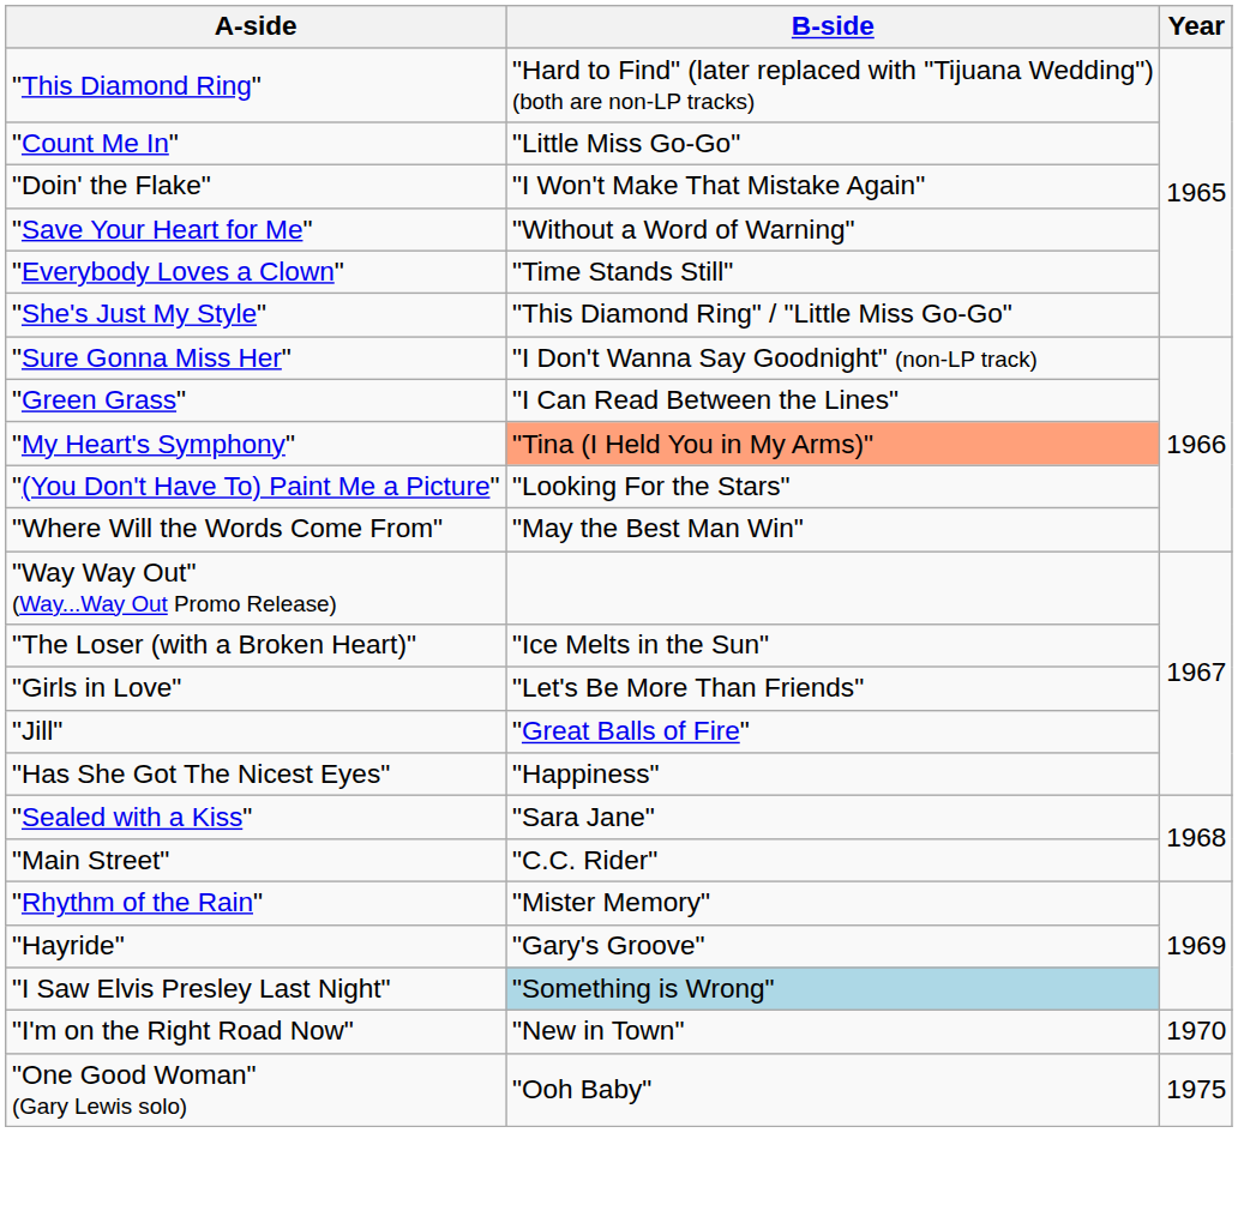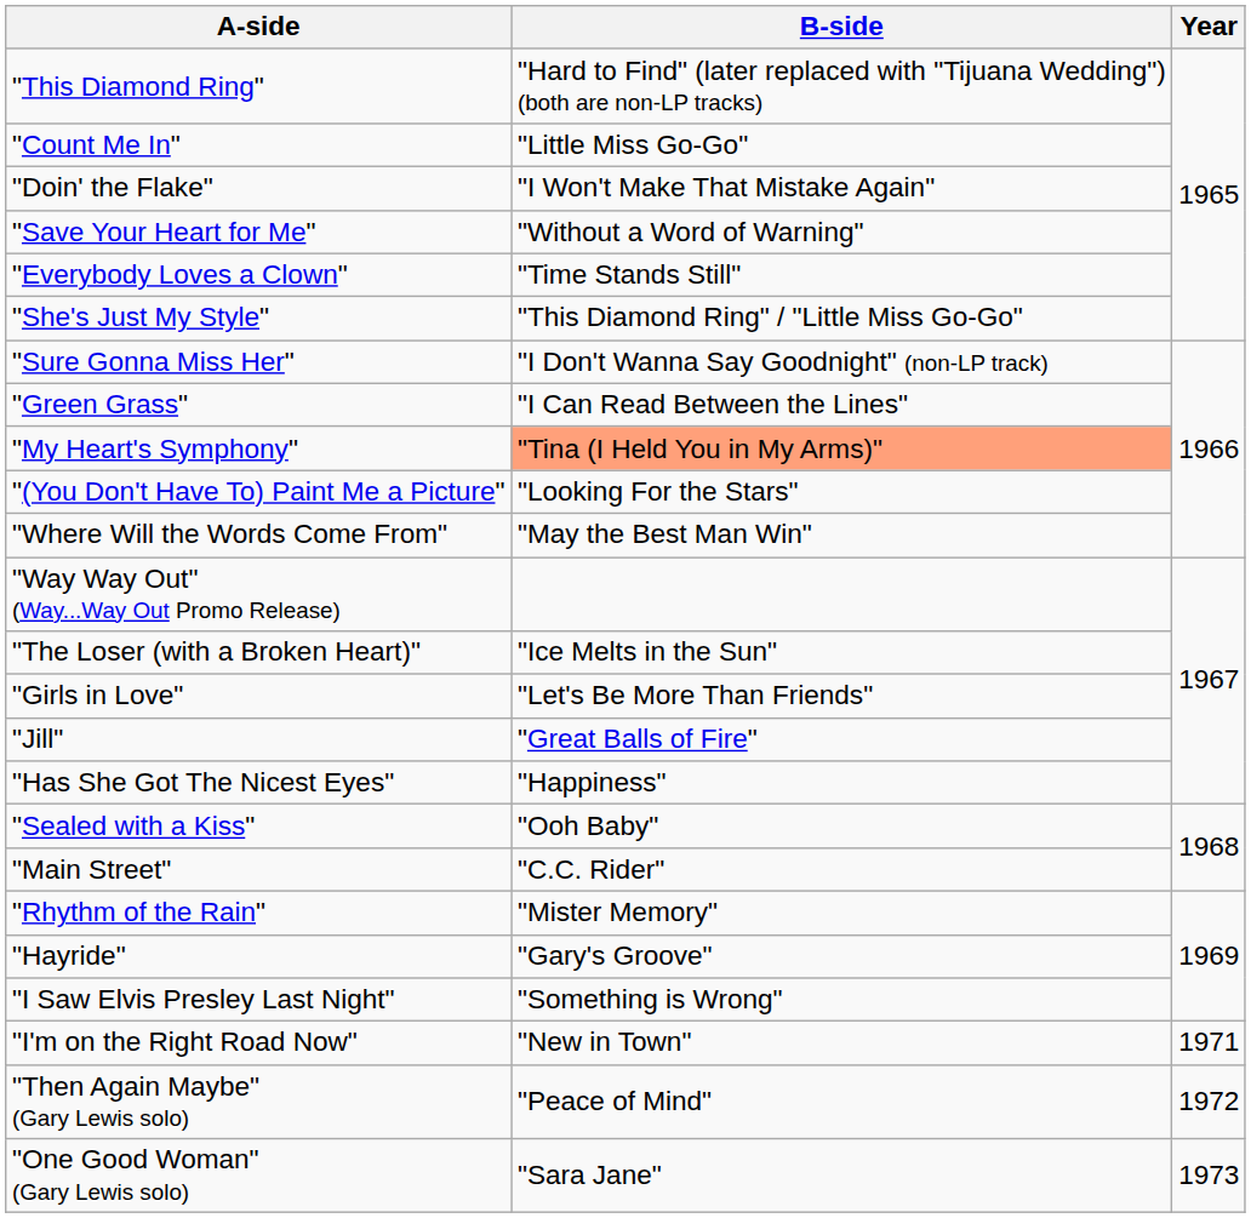"Sealed with a Kiss" | B-side: "Sara Jane" -> "Ooh Baby"
"I Saw Elvis Presley Last Night" | B-side: lightblue background -> no background
"I'm on the Right Road Now" | Year: 1970 -> 1971
+ row: "Then Again Maybe" (Gary Lewis solo) | "Peace of Mind" | 1972
"One Good Woman" (Gary Lewis solo) | B-side: "Ooh Baby" -> "Sara Jane"
"One Good Woman" (Gary Lewis solo) | Year: 1975 -> 1973
